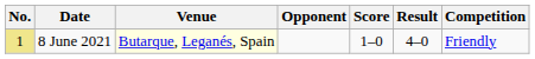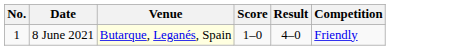- column: Opponent
8 June 2021 | No.: khaki background -> no background
